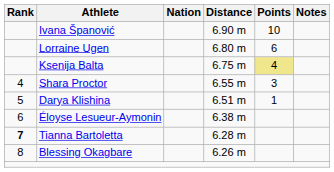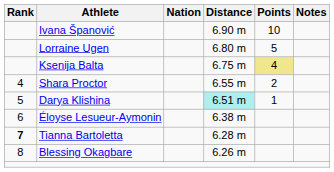Lorraine Ugen | Points: 6 -> 5
Shara Proctor | Points: 3 -> 2
Darya Klishina | Distance: no background -> paleturquoise background
